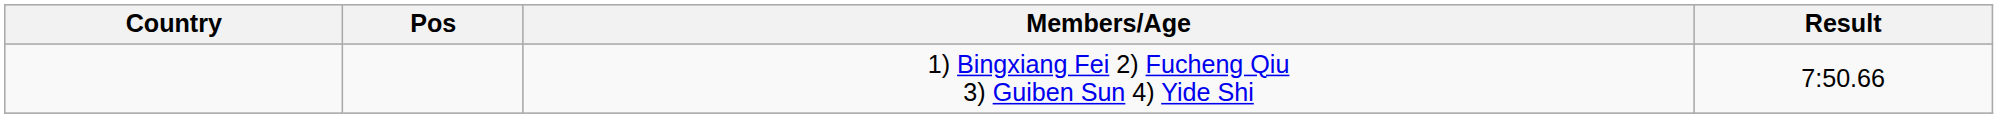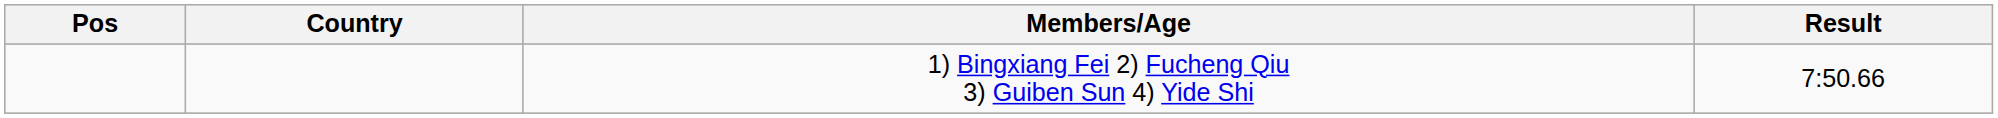columns swapped: Pos <-> Country
